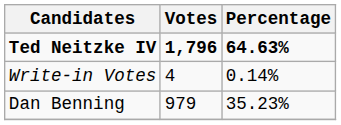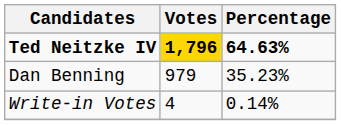Ted Neitzke IV | Votes: no background -> gold background
rows swapped: Dan Benning <-> Write-in Votes
